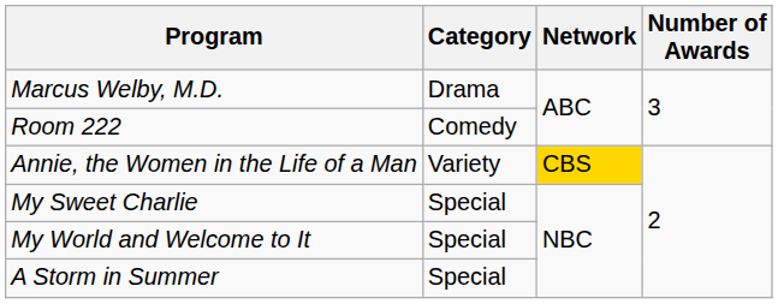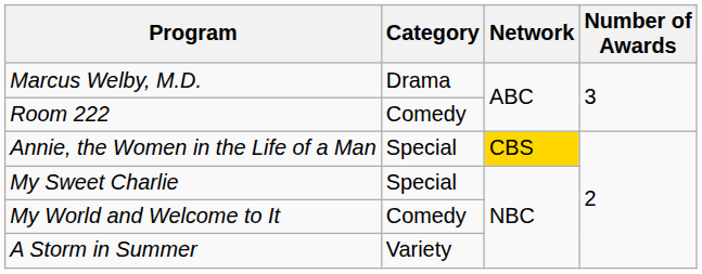Annie, the Women in the Life of a Man | Category: Variety -> Special
My World and Welcome to It | Category: Special -> Comedy
A Storm in Summer | Category: Special -> Variety
